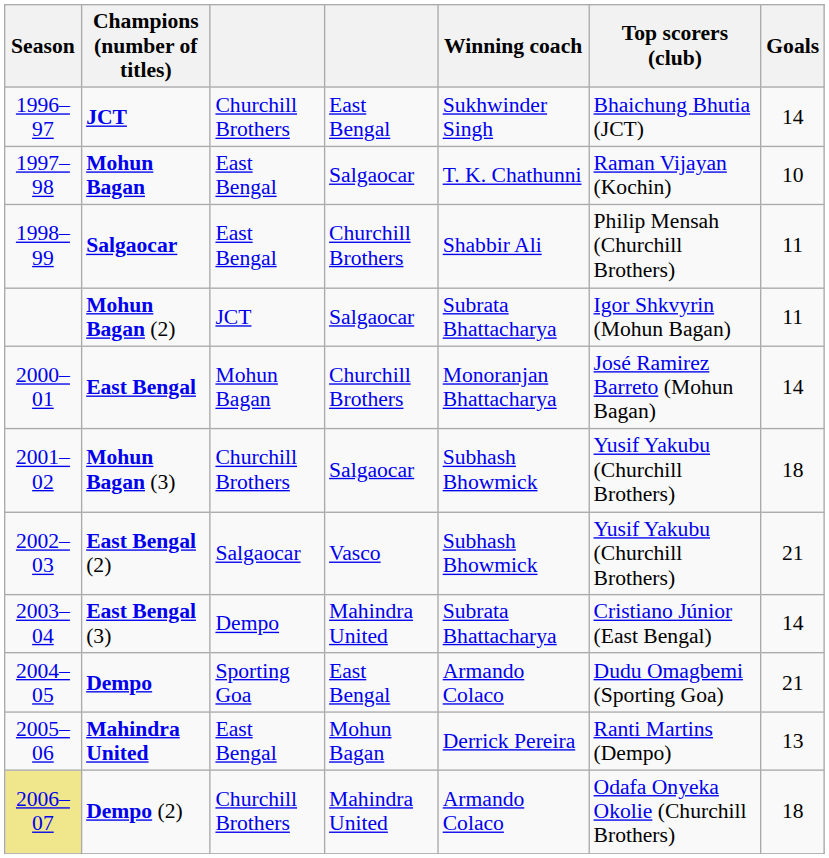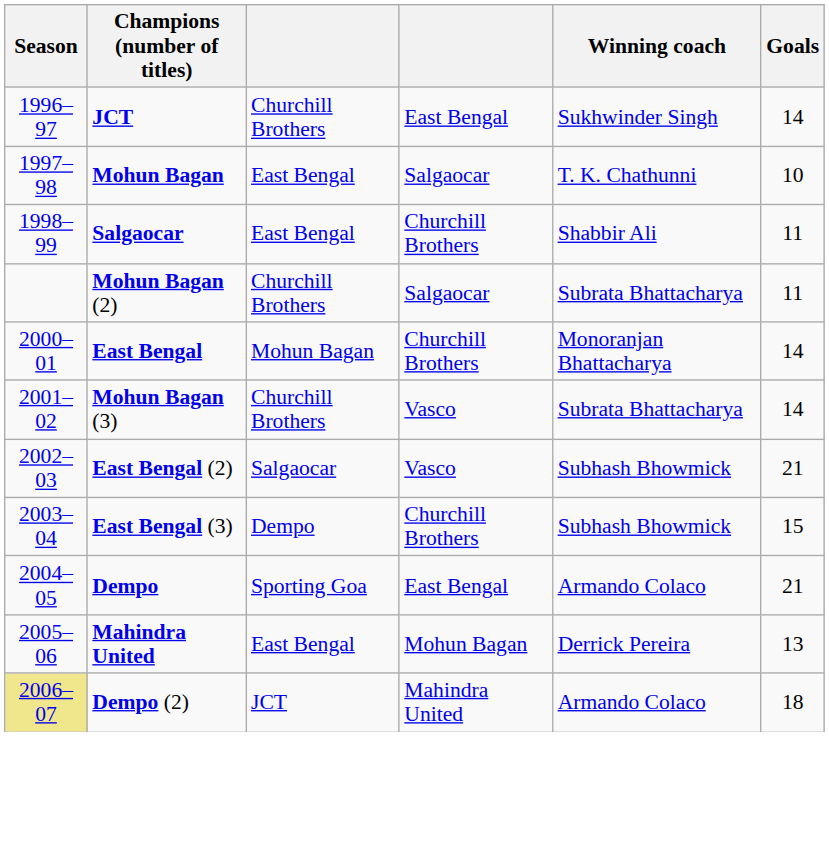- column: Top scorers (club) | Bhaichung Bhutia (JCT) | Raman Vijayan (Kochin) | Philip Mensah (Churchill Brothers) | Igor Shkvyrin (Mohun Bagan) | José Ramirez Barreto (Mohun Bagan) | Yusif Yakubu (Churchill Brothers) | Yusif Yakubu (Churchill Brothers) | Cristiano Júnior (East Bengal) | Dudu Omagbemi (Sporting Goa) | Ranti Martins (Dempo) | Odafa Onyeka Okolie (Churchill Brothers)
Mohun Bagan (2) | column 3: JCT -> Churchill Brothers
Mohun Bagan (3) | column 4: Salgaocar -> Vasco
Mohun Bagan (3) | Winning coach: Subhash Bhowmick -> Subrata Bhattacharya
Mohun Bagan (3) | Goals: 18 -> 14
East Bengal (3) | column 4: Mahindra United -> Churchill Brothers
East Bengal (3) | Winning coach: Subrata Bhattacharya -> Subhash Bhowmick
East Bengal (3) | Goals: 14 -> 15
Dempo (2) | column 3: Churchill Brothers -> JCT
